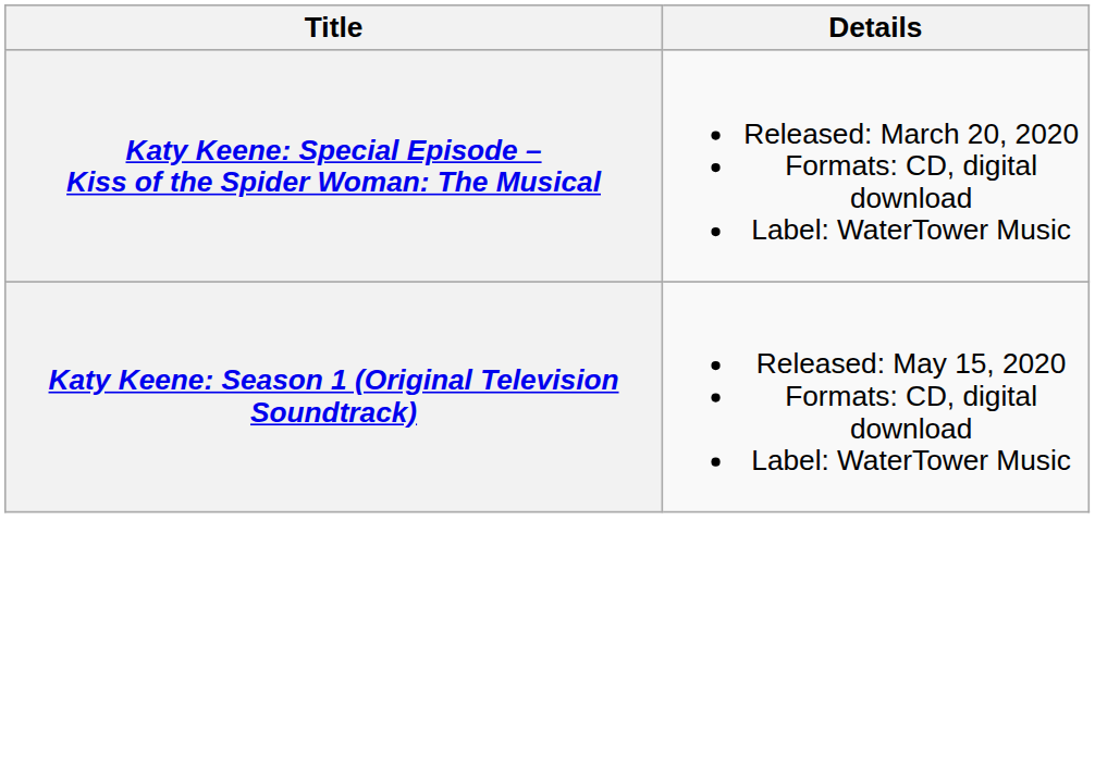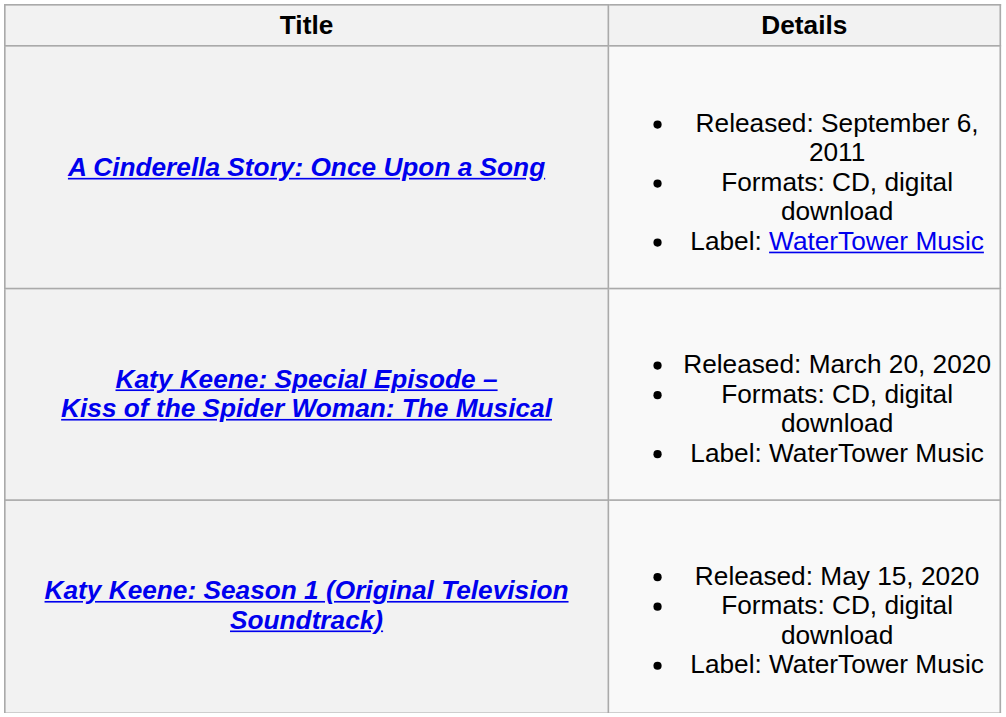+ row: A Cinderella Story: Once Upon a Song | Released: September 6, 2011 Formats: CD, digital download Label: WaterTower Music
